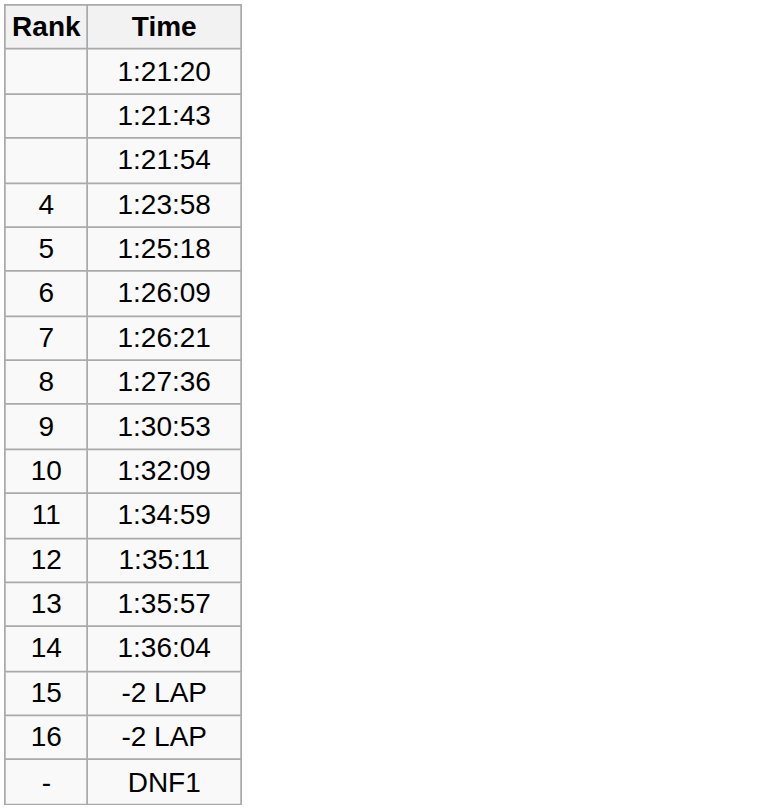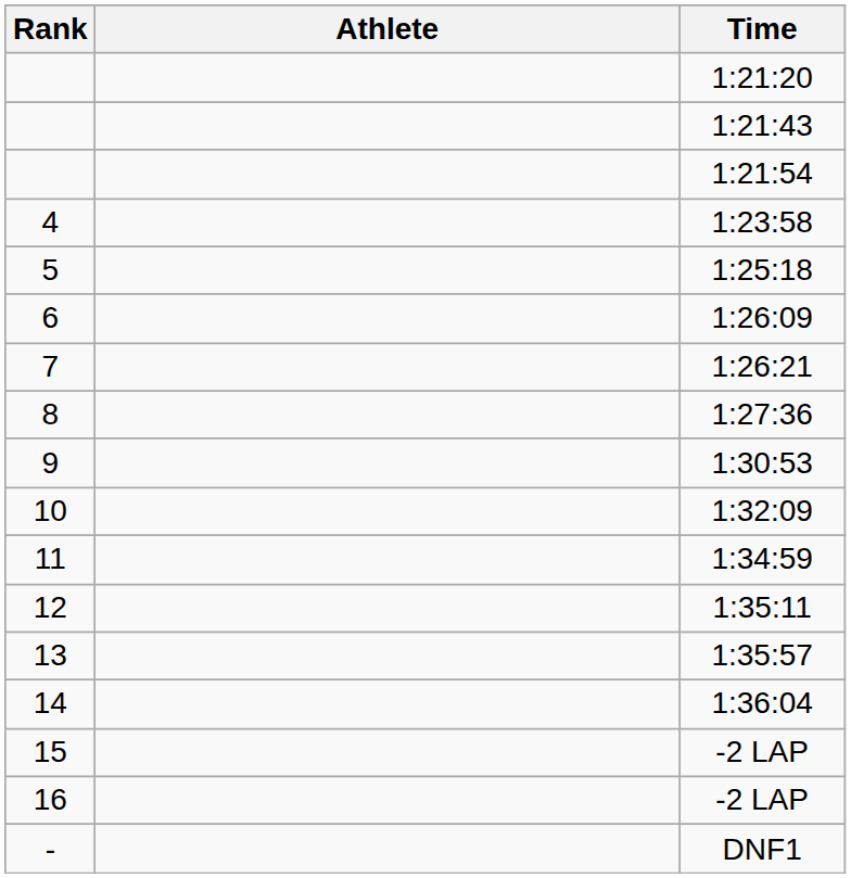+ column: Athlete
